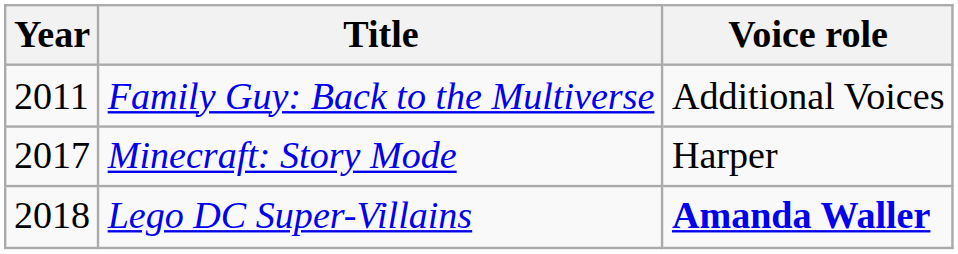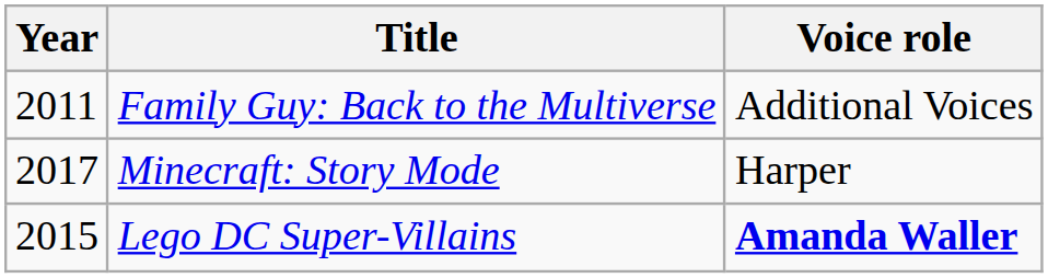Lego DC Super-Villains | Year: 2018 -> 2015
